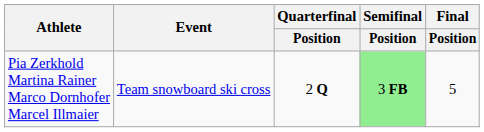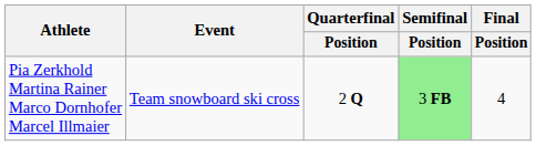Pia Zerkhold Martina Rainer Marco Dornhofer Marcel Illmaier | Final / Position: 5 -> 4
